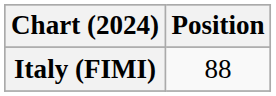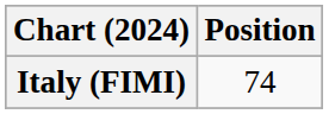Italy (FIMI) | Position: 88 -> 74
